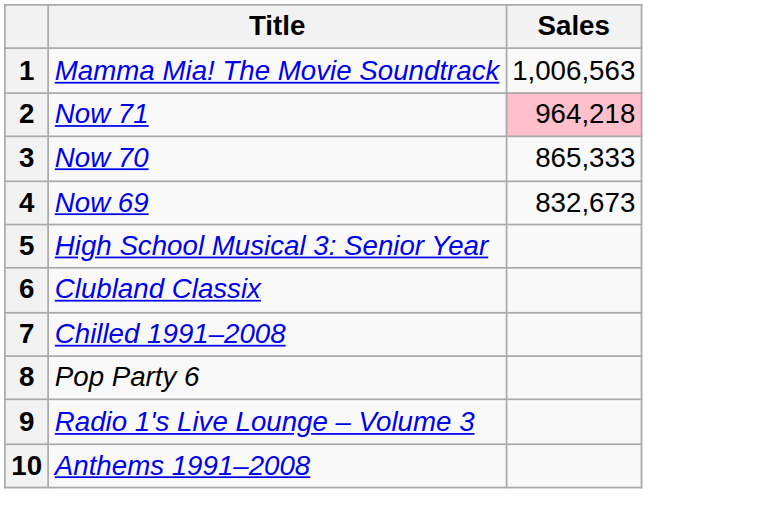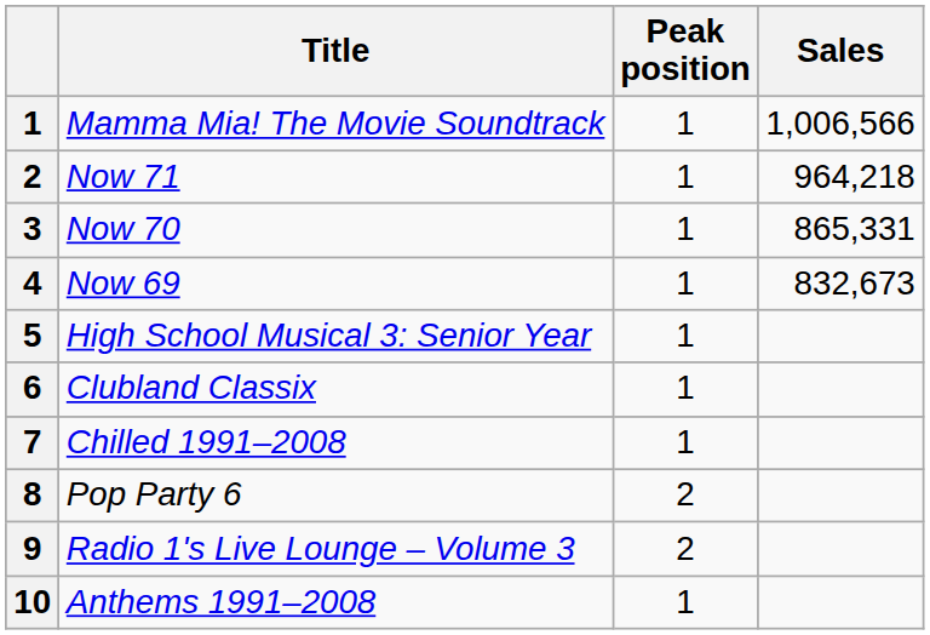+ column: Peak position | 1 | 1 | 1 | 1 | 1 | 1 | 1 | 2 | 2 | 1
Mamma Mia! The Movie Soundtrack | Sales: 1,006,563 -> 1,006,566
Now 71 | Sales: pink background -> no background
Now 70 | Sales: 865,333 -> 865,331
